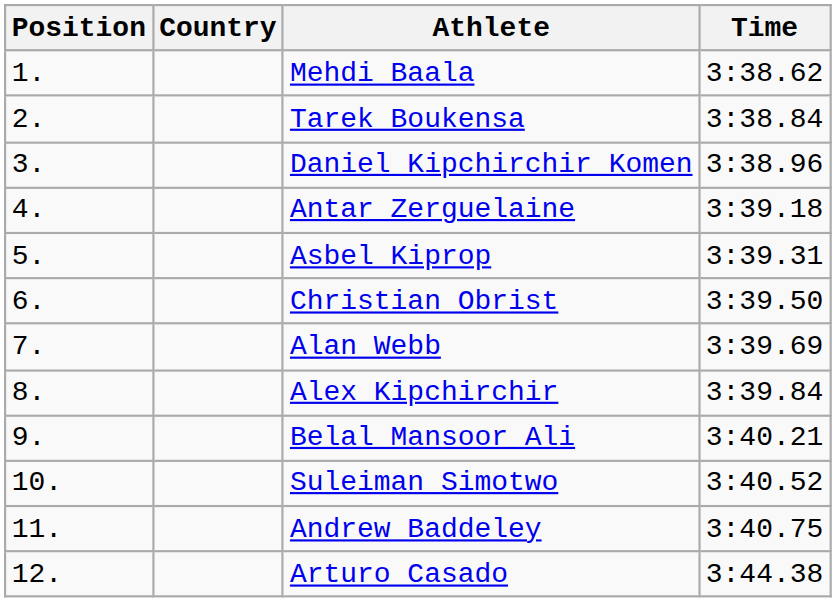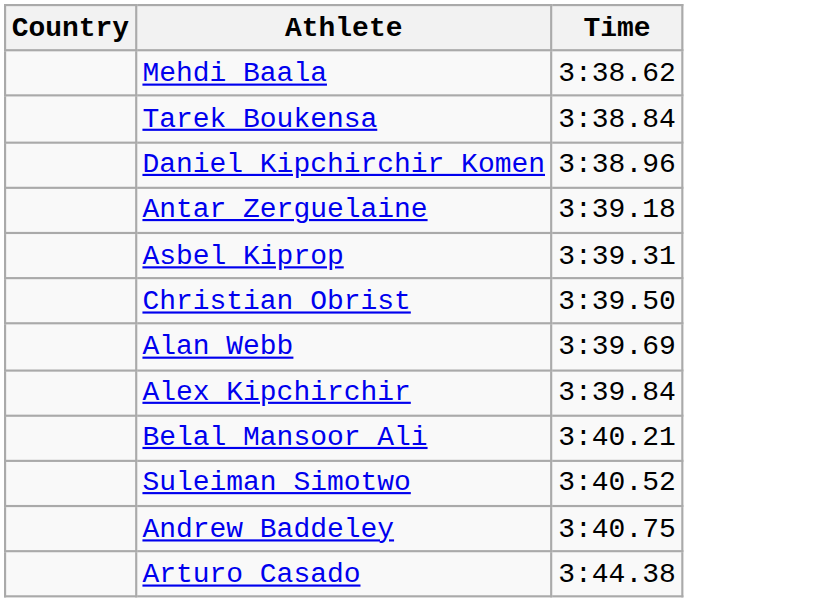- column: Position | 1. | 2. | 3. | 4. | 5. | 6. | 7. | 8. | 9. | 10. | 11. | 12.
